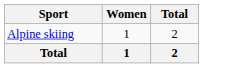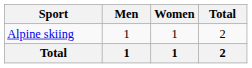+ column: Men | 1 | 1
